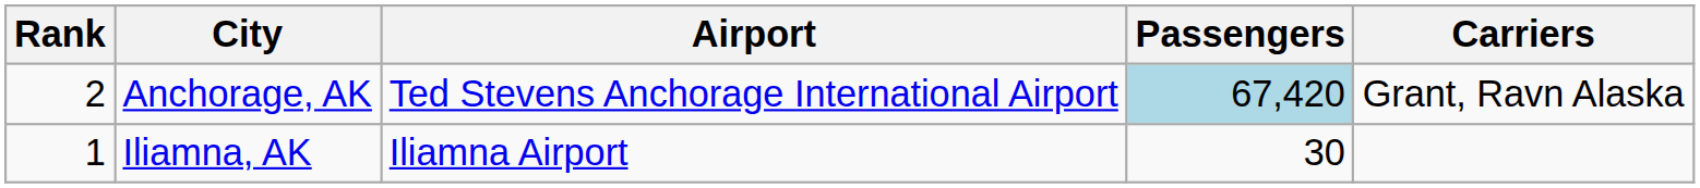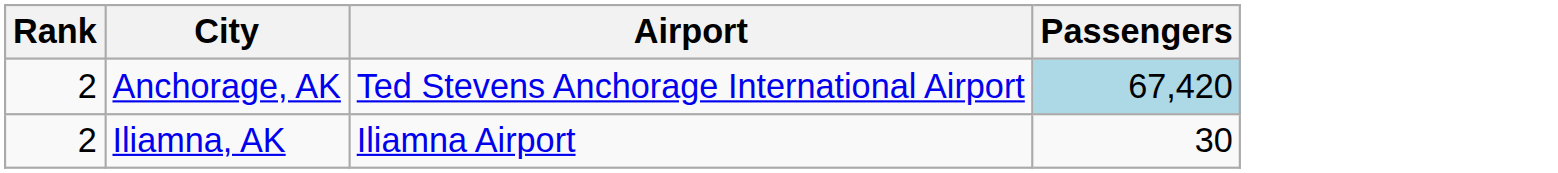- column: Carriers | Grant, Ravn Alaska
Iliamna, AK | Rank: 1 -> 2
